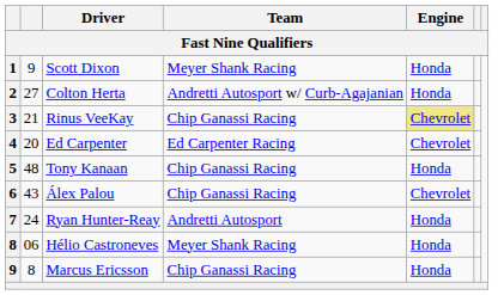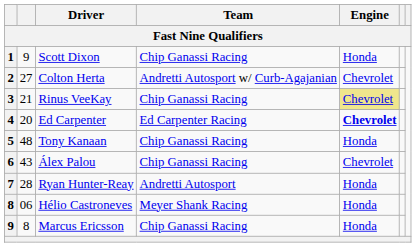Scott Dixon | Team: Meyer Shank Racing -> Chip Ganassi Racing
Colton Herta | Engine: Honda -> Chevrolet
Ed Carpenter | Engine: normal -> bold
Ryan Hunter-Reay | column 2: 24 -> 28
